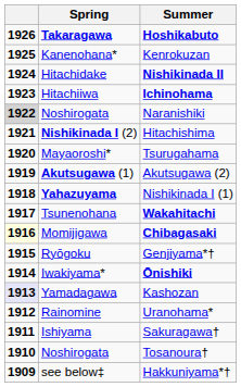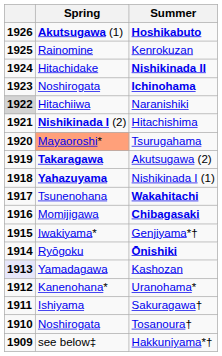Hoshikabuto | Spring: Takaragawa -> Akutsugawa (1)
Kenrokuzan | Spring: Kanenohana* -> Rainomine
Ichinohama | Spring: Hitachiiwa -> Noshirogata
Naranishiki | Spring: Noshirogata -> Hitachiiwa
Tsurugahama | Spring: no background -> lightsalmon background
Akutsugawa (2) | Spring: Akutsugawa (1) -> Takaragawa
Chibagasaki | column 1: lightyellow background -> no background
Genjiyama*† | Spring: Ryōgoku -> Iwakiyama*
Ōnishiki | Spring: Iwakiyama* -> Ryōgoku
Uranohama* | Spring: Rainomine -> Kanenohana*
